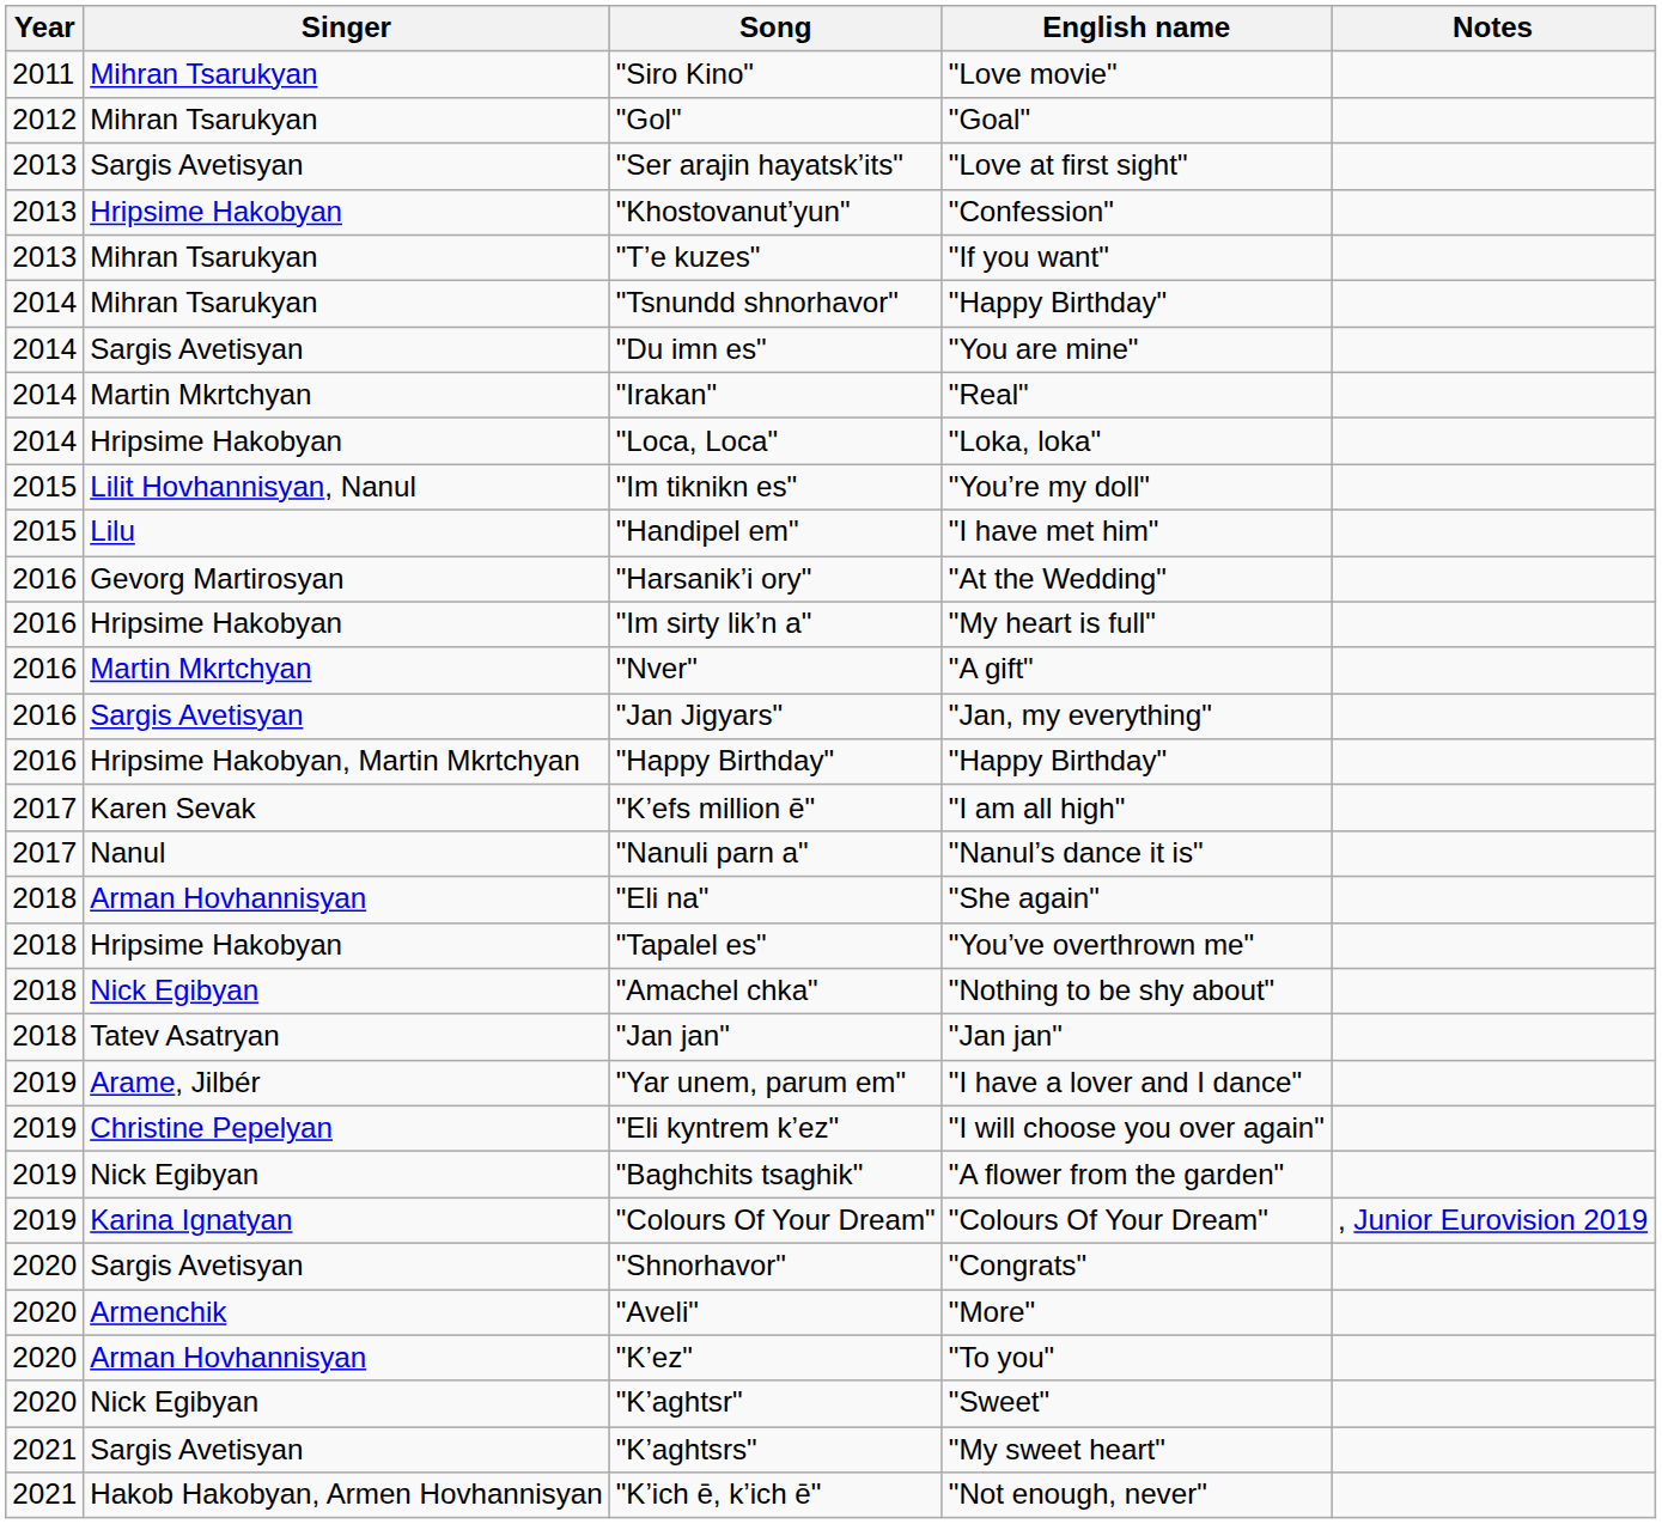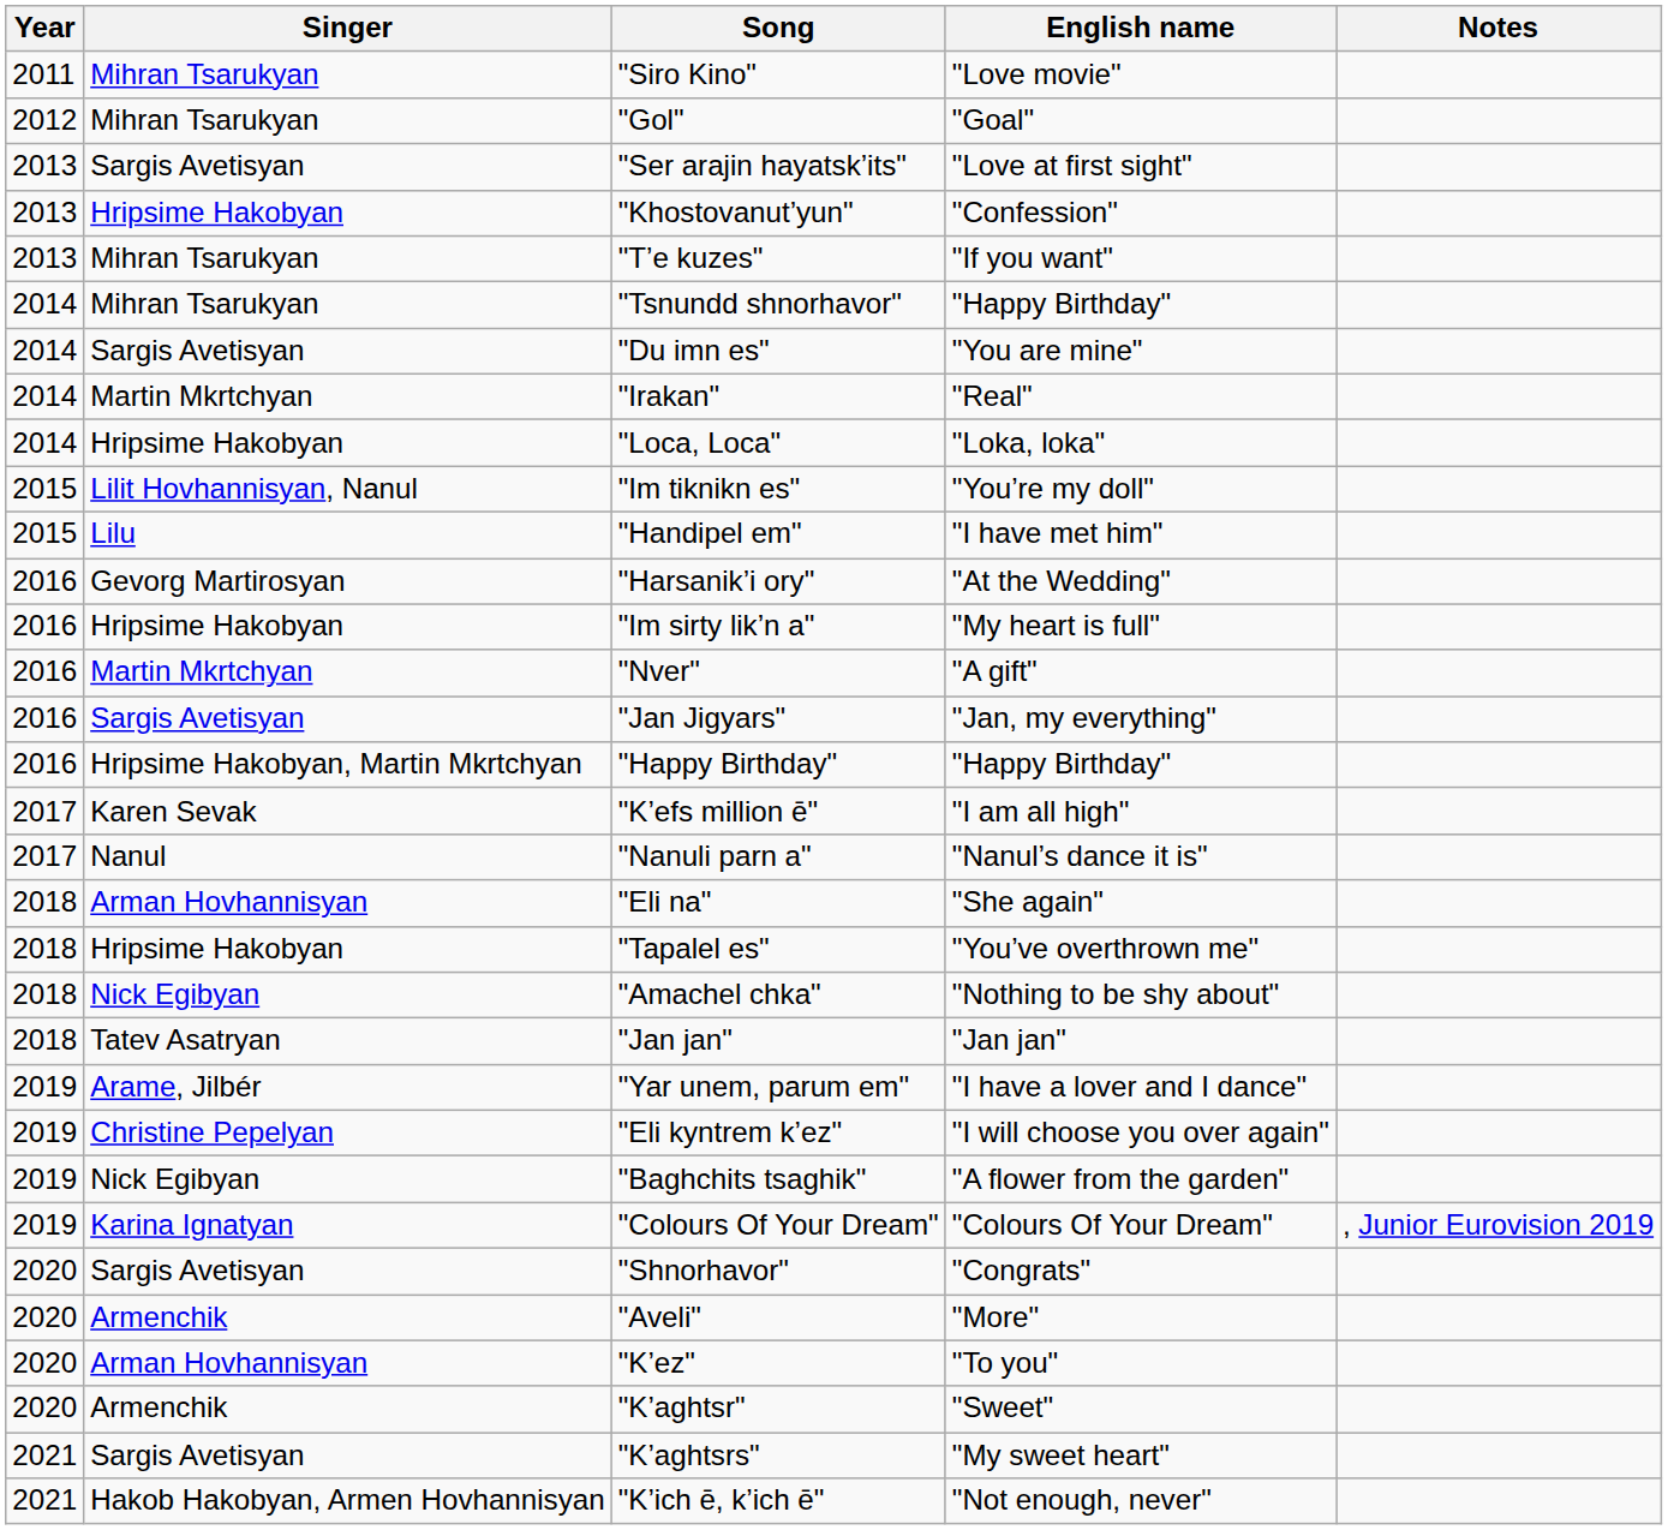"K’aghtsr" | Singer: Nick Egibyan -> Armenchik
